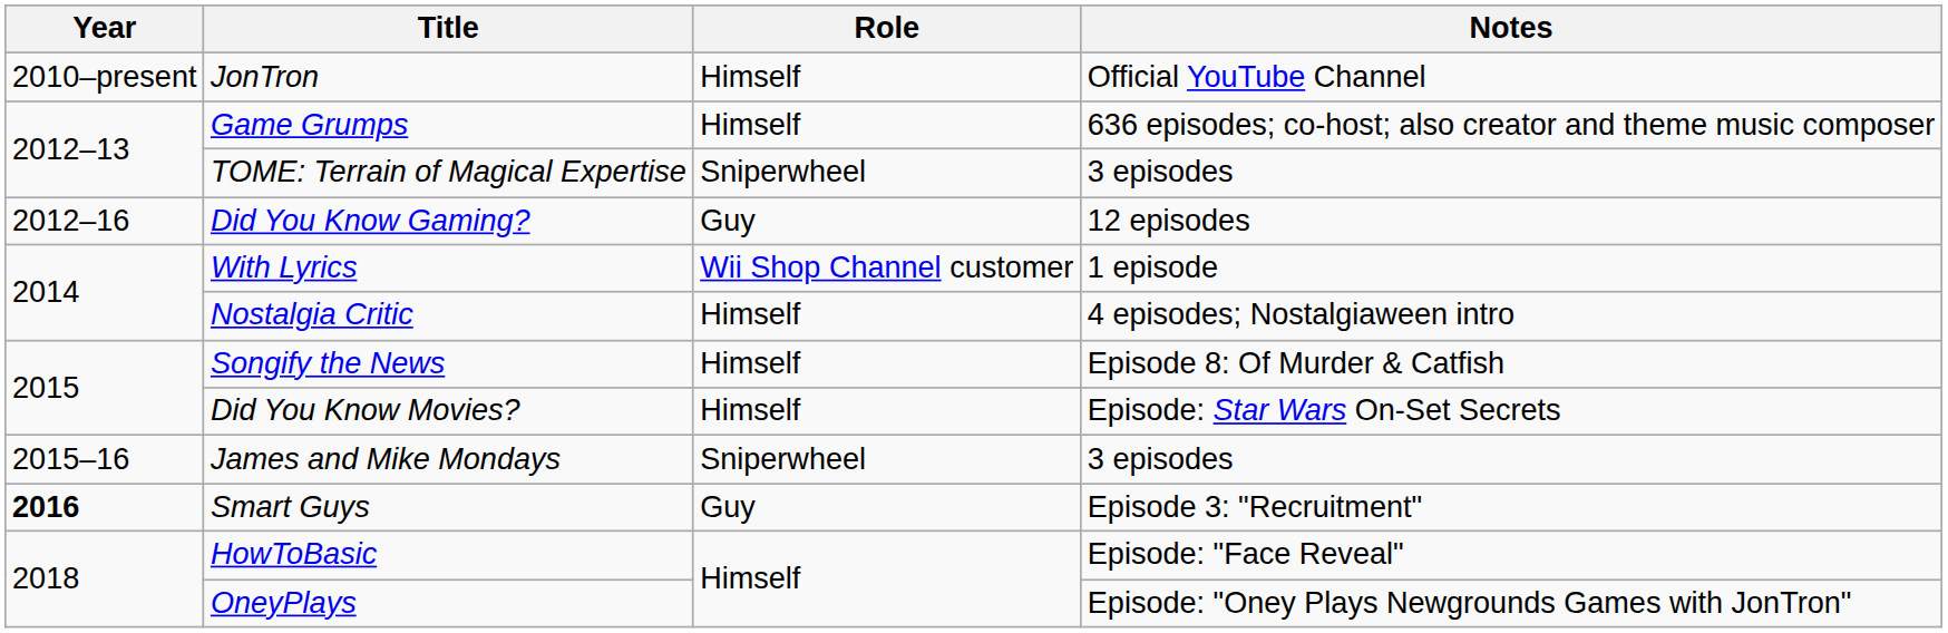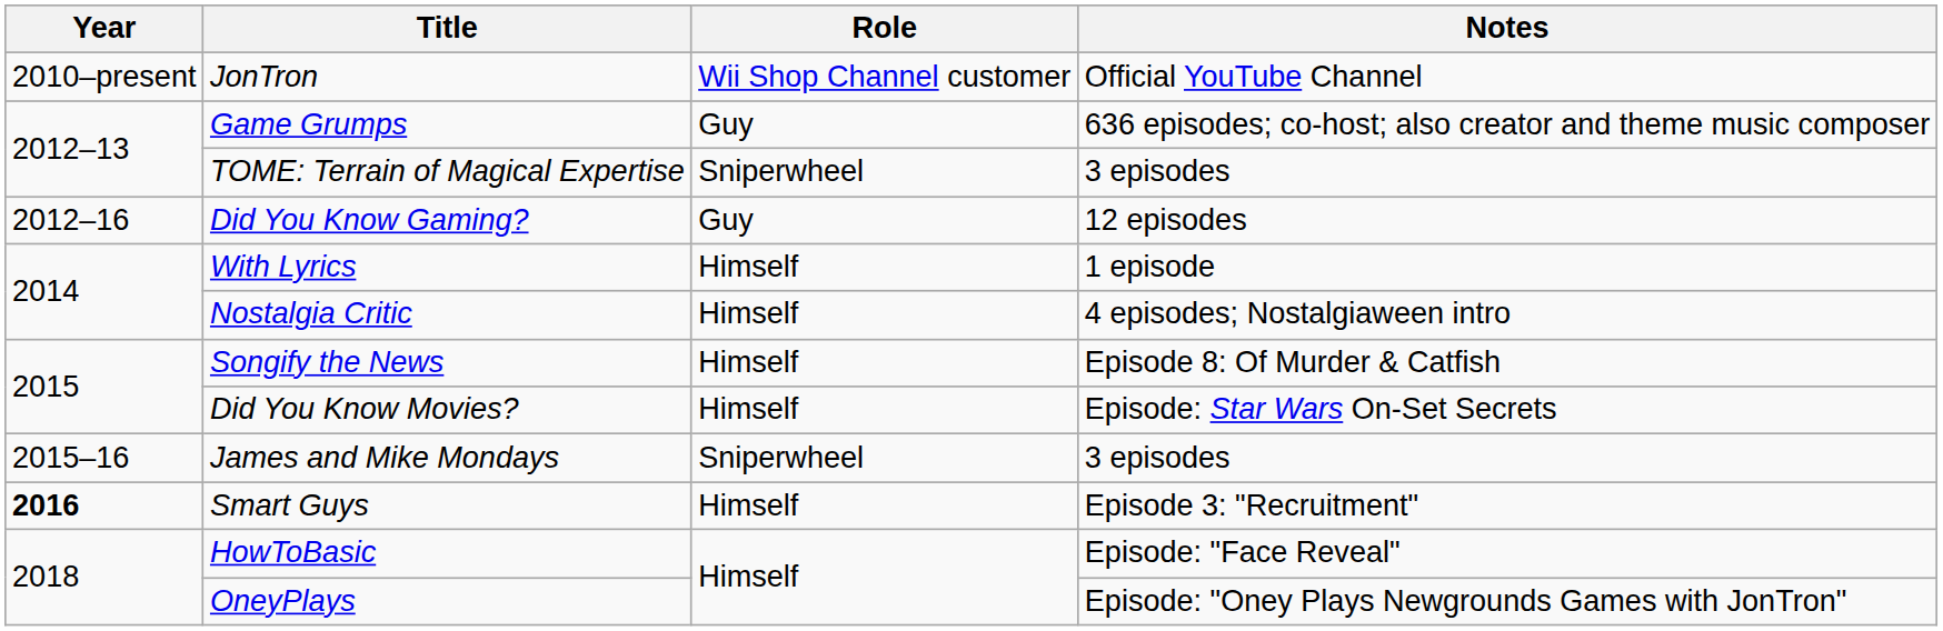JonTron | Role: Himself -> Wii Shop Channel customer
Game Grumps | Role: Himself -> Guy
With Lyrics | Role: Wii Shop Channel customer -> Himself
Smart Guys | Role: Guy -> Himself
